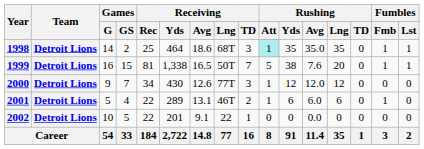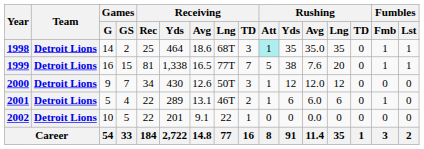1999 | Receiving / Lng: 50T -> 77T
2000 | Receiving / Lng: 77T -> 50T
